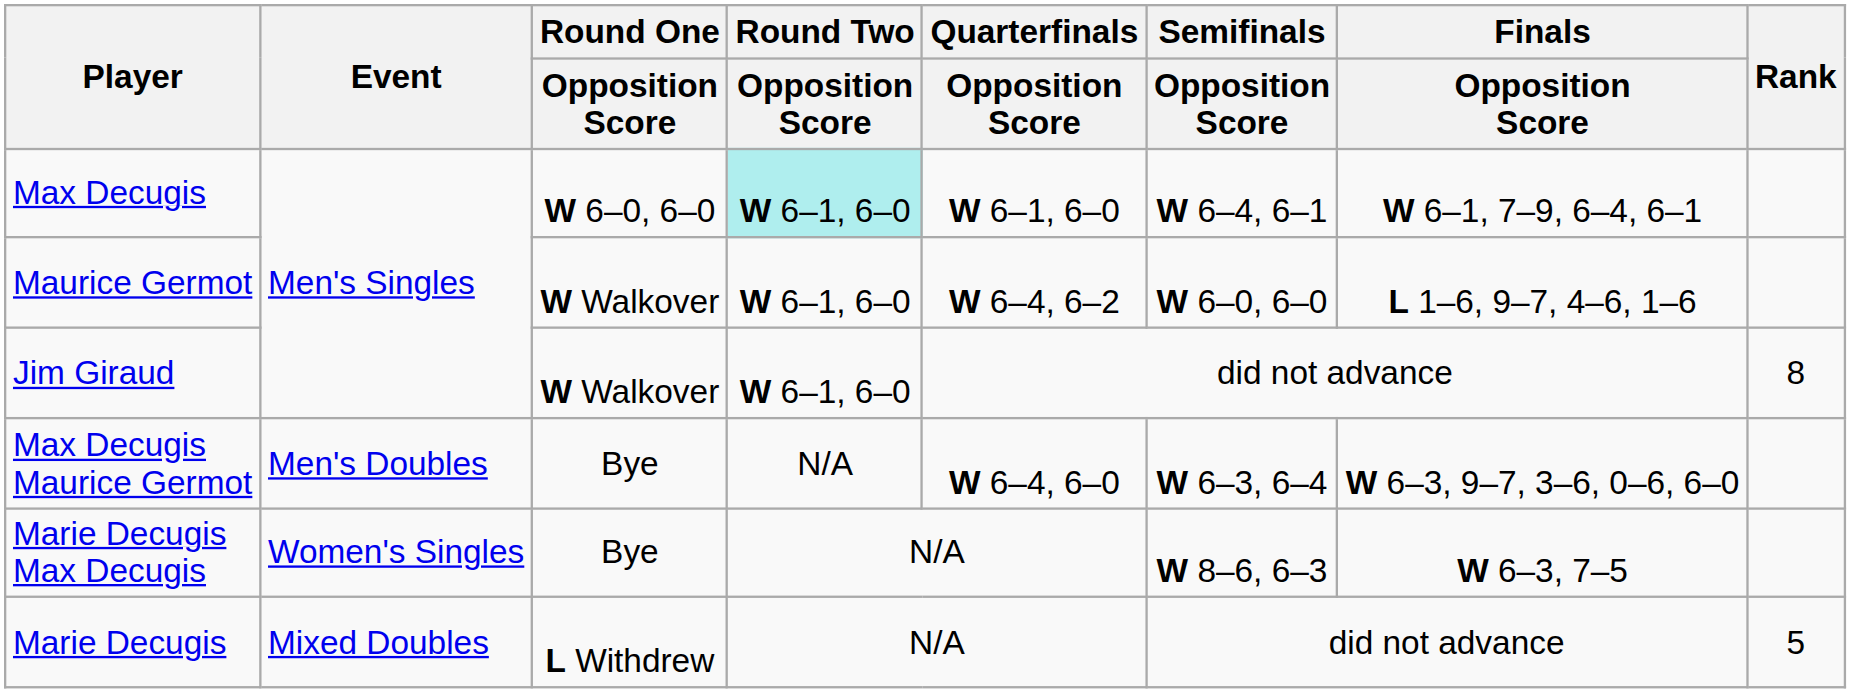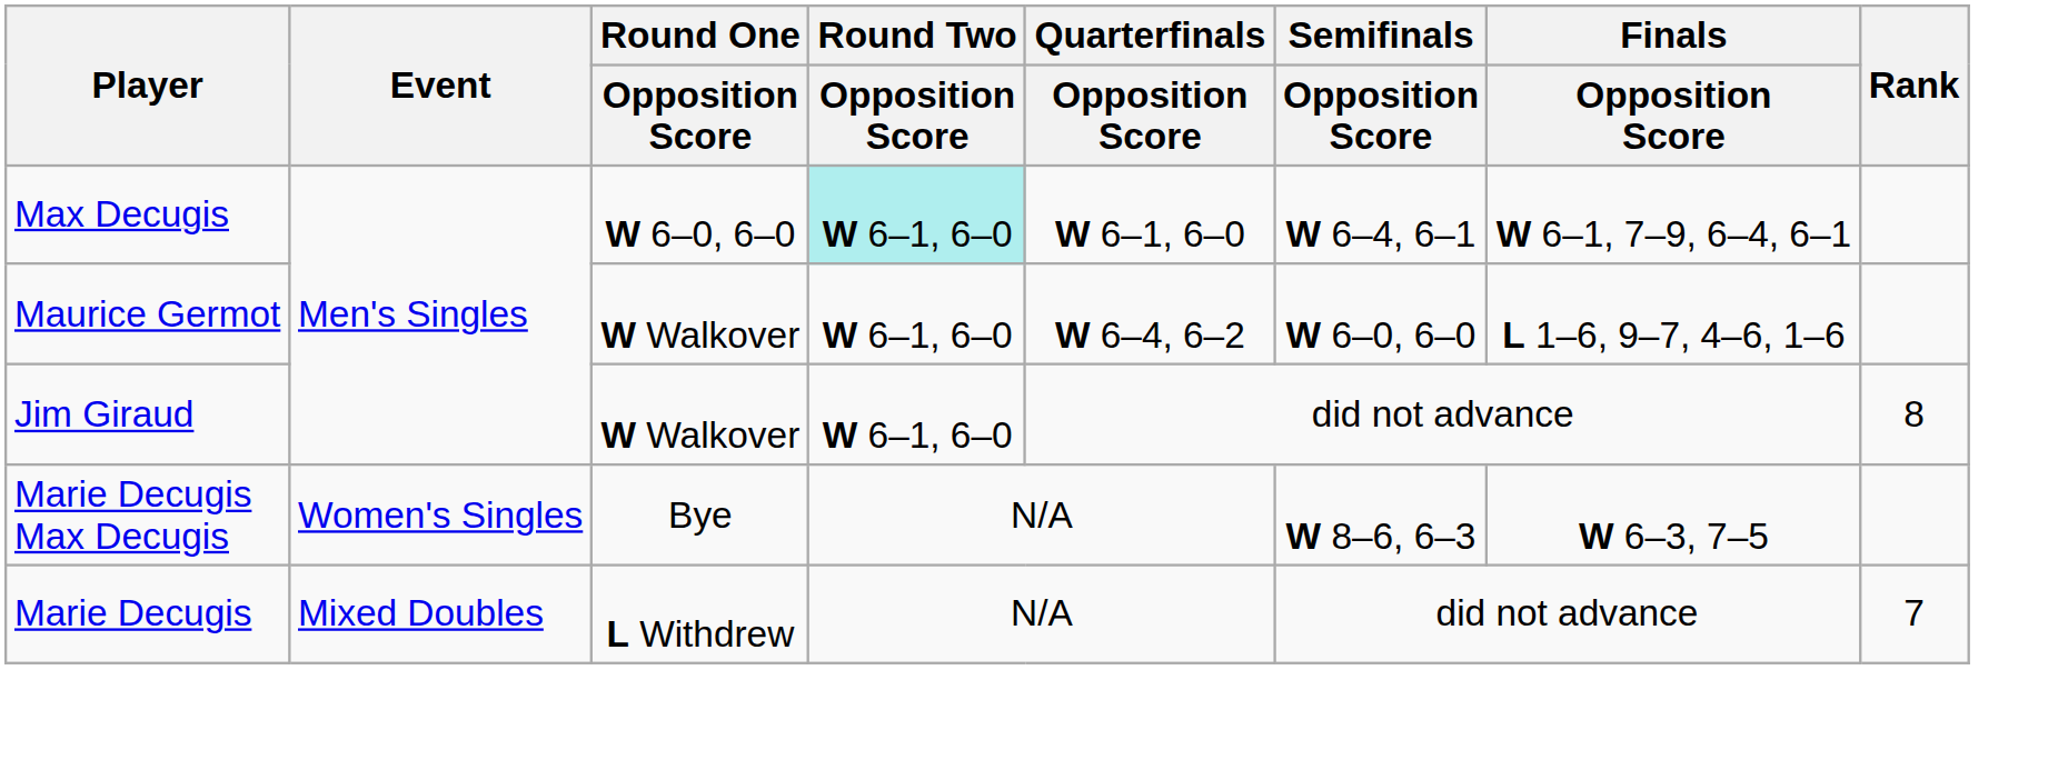- row: Max Decugis Maurice Germot | Men's Doubles | Bye | N/A | W 6–4, 6–0 | W 6–3, 6–4 | W 6–3, 9–7, 3–6, 0–6, 6–0
Marie Decugis | Rank: 5 -> 7
